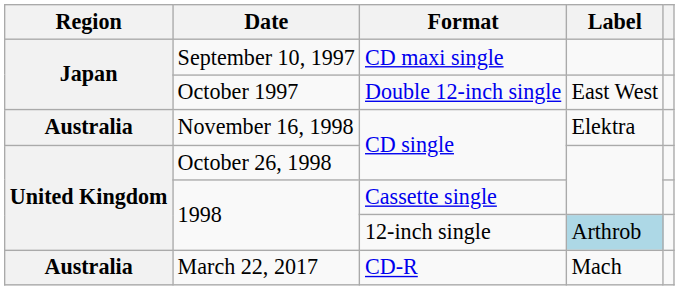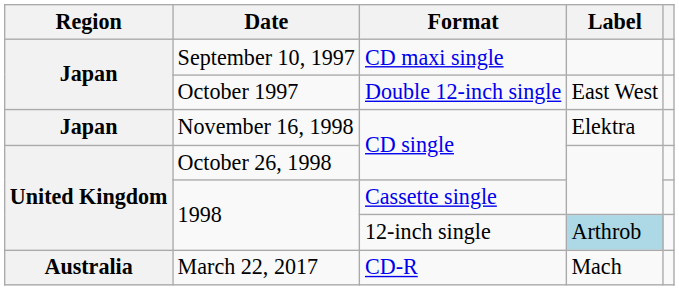November 16, 1998 | Region: Australia -> Japan
